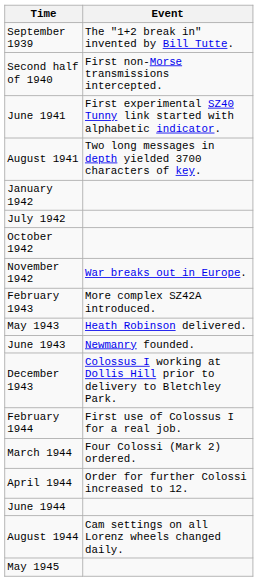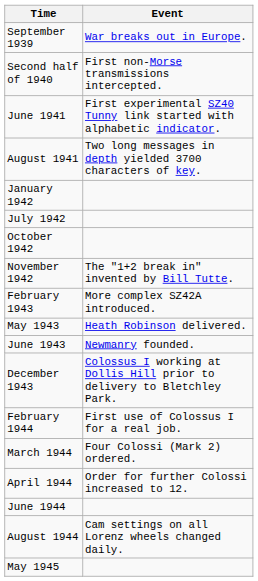September 1939 | Event: The "1+2 break in" invented by Bill Tutte. -> War breaks out in Europe.
November 1942 | Event: War breaks out in Europe. -> The "1+2 break in" invented by Bill Tutte.
